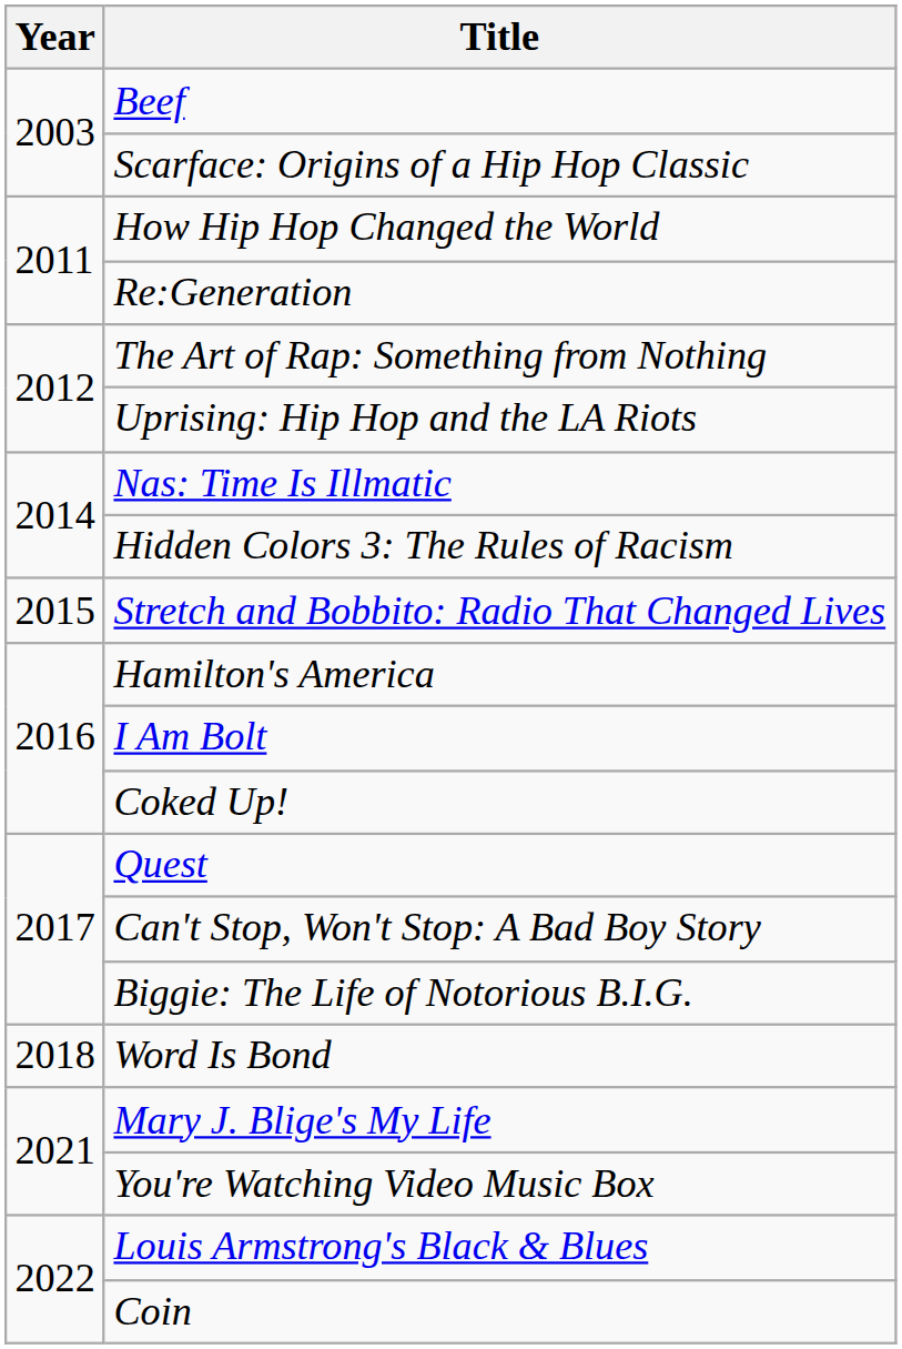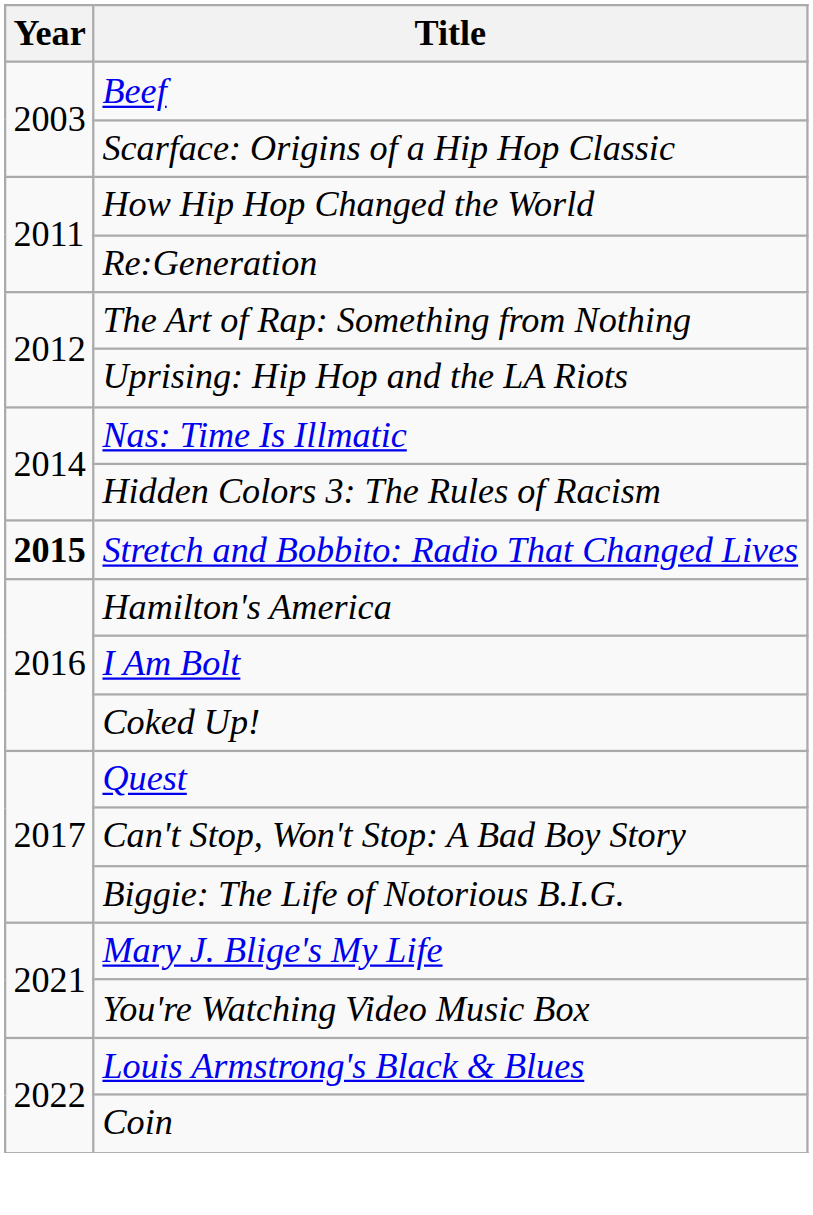Stretch and Bobbito: Radio That Changed Lives | Year: normal -> bold
- row: 2018 | Word Is Bond
